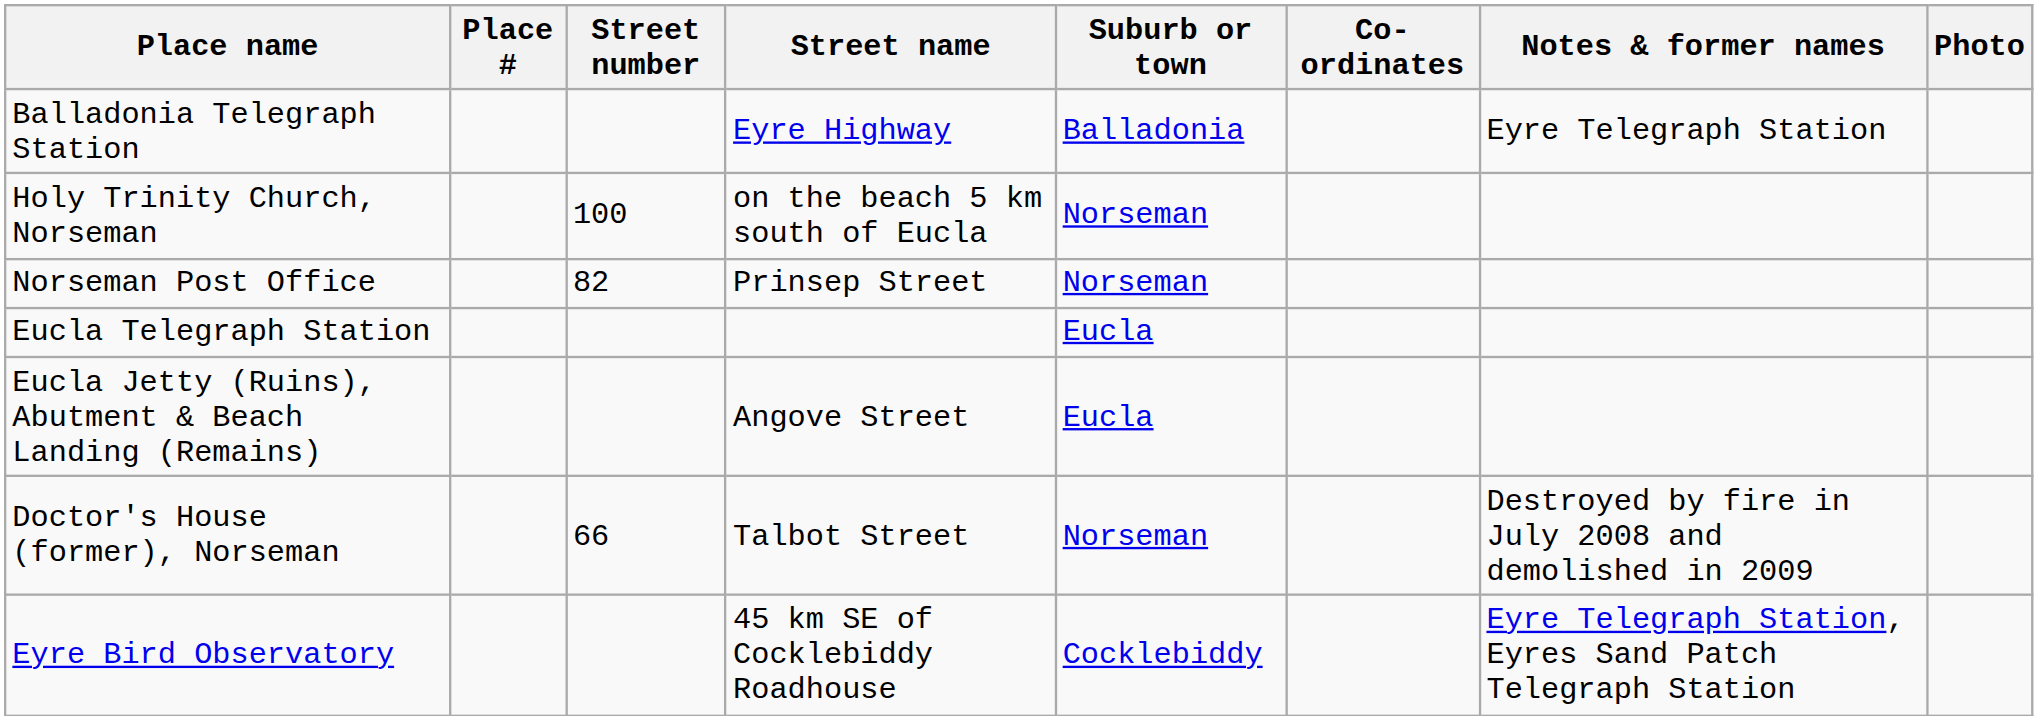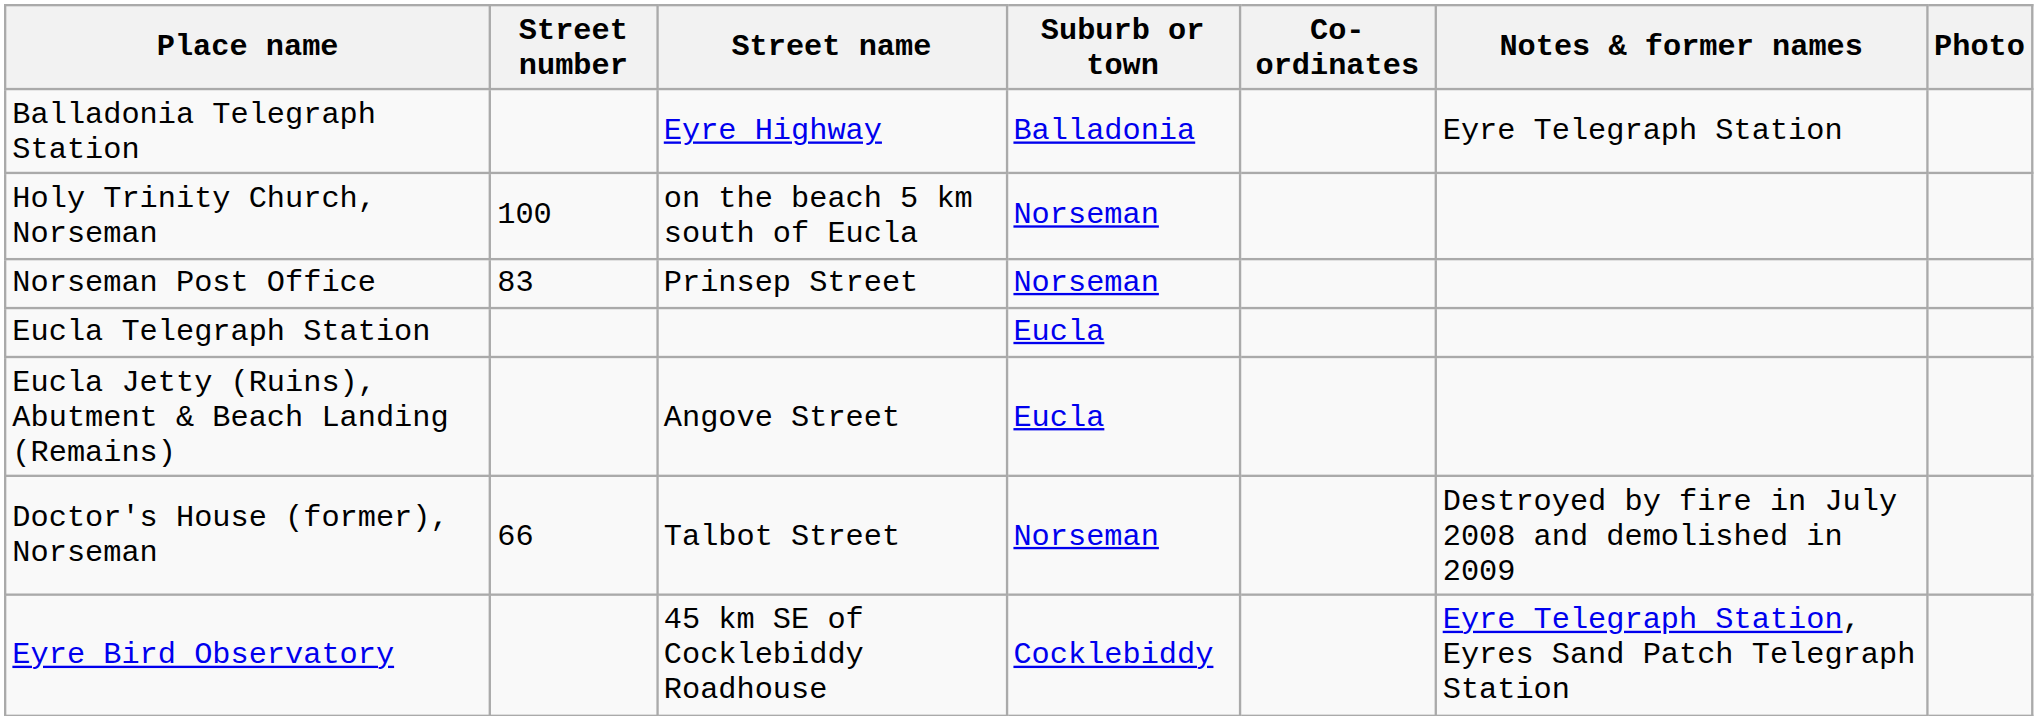- column: Place #
Norseman Post Office | Street number: 82 -> 83
